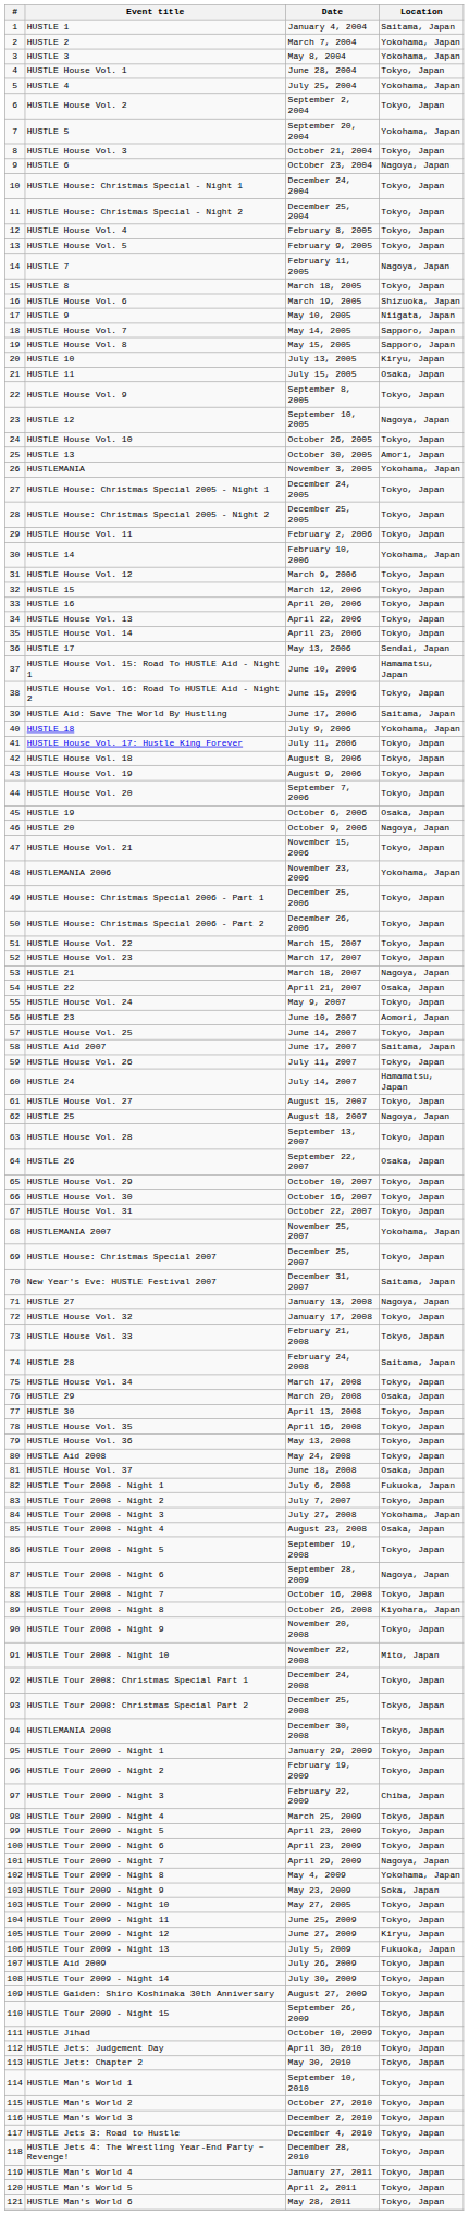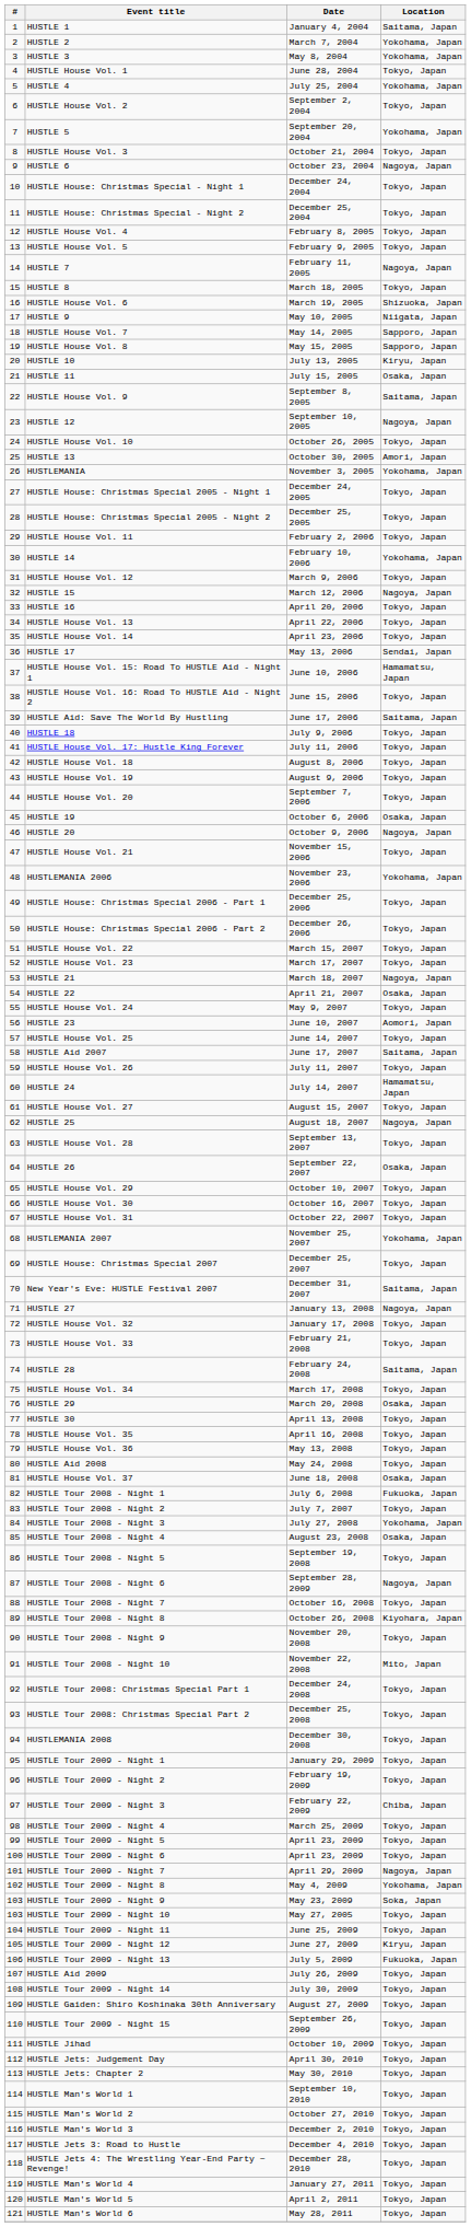HUSTLE House Vol. 9 | Location: Tokyo, Japan -> Saitama, Japan
HUSTLE 15 | Location: Tokyo, Japan -> Nagoya, Japan
HUSTLE 18 | Location: Yokohama, Japan -> Tokyo, Japan
